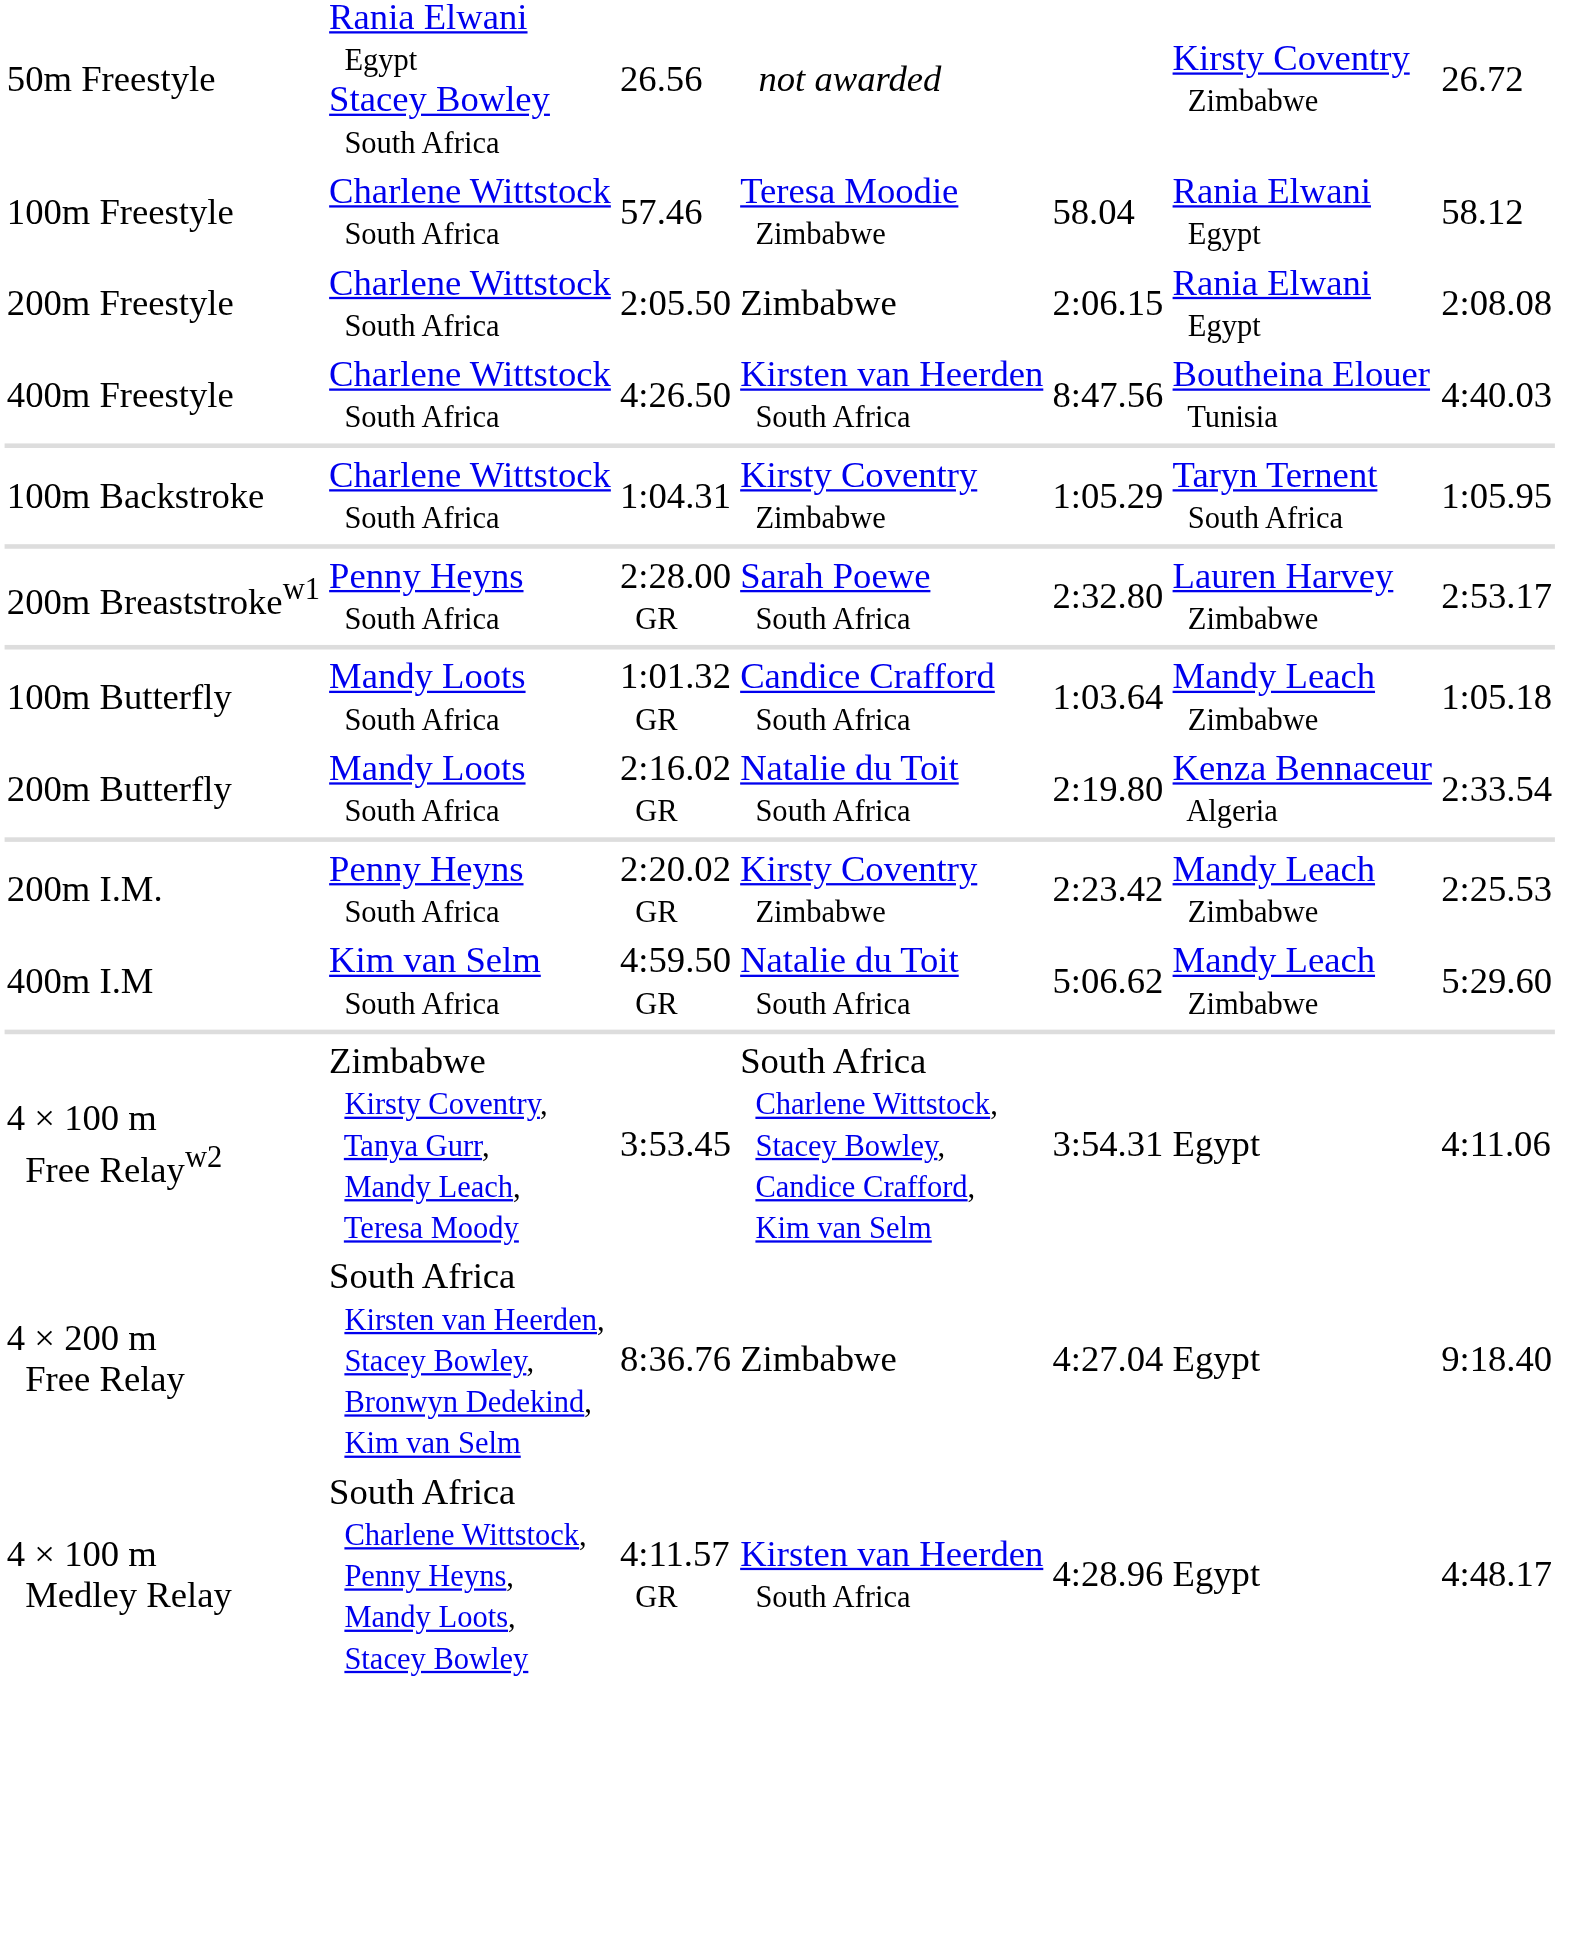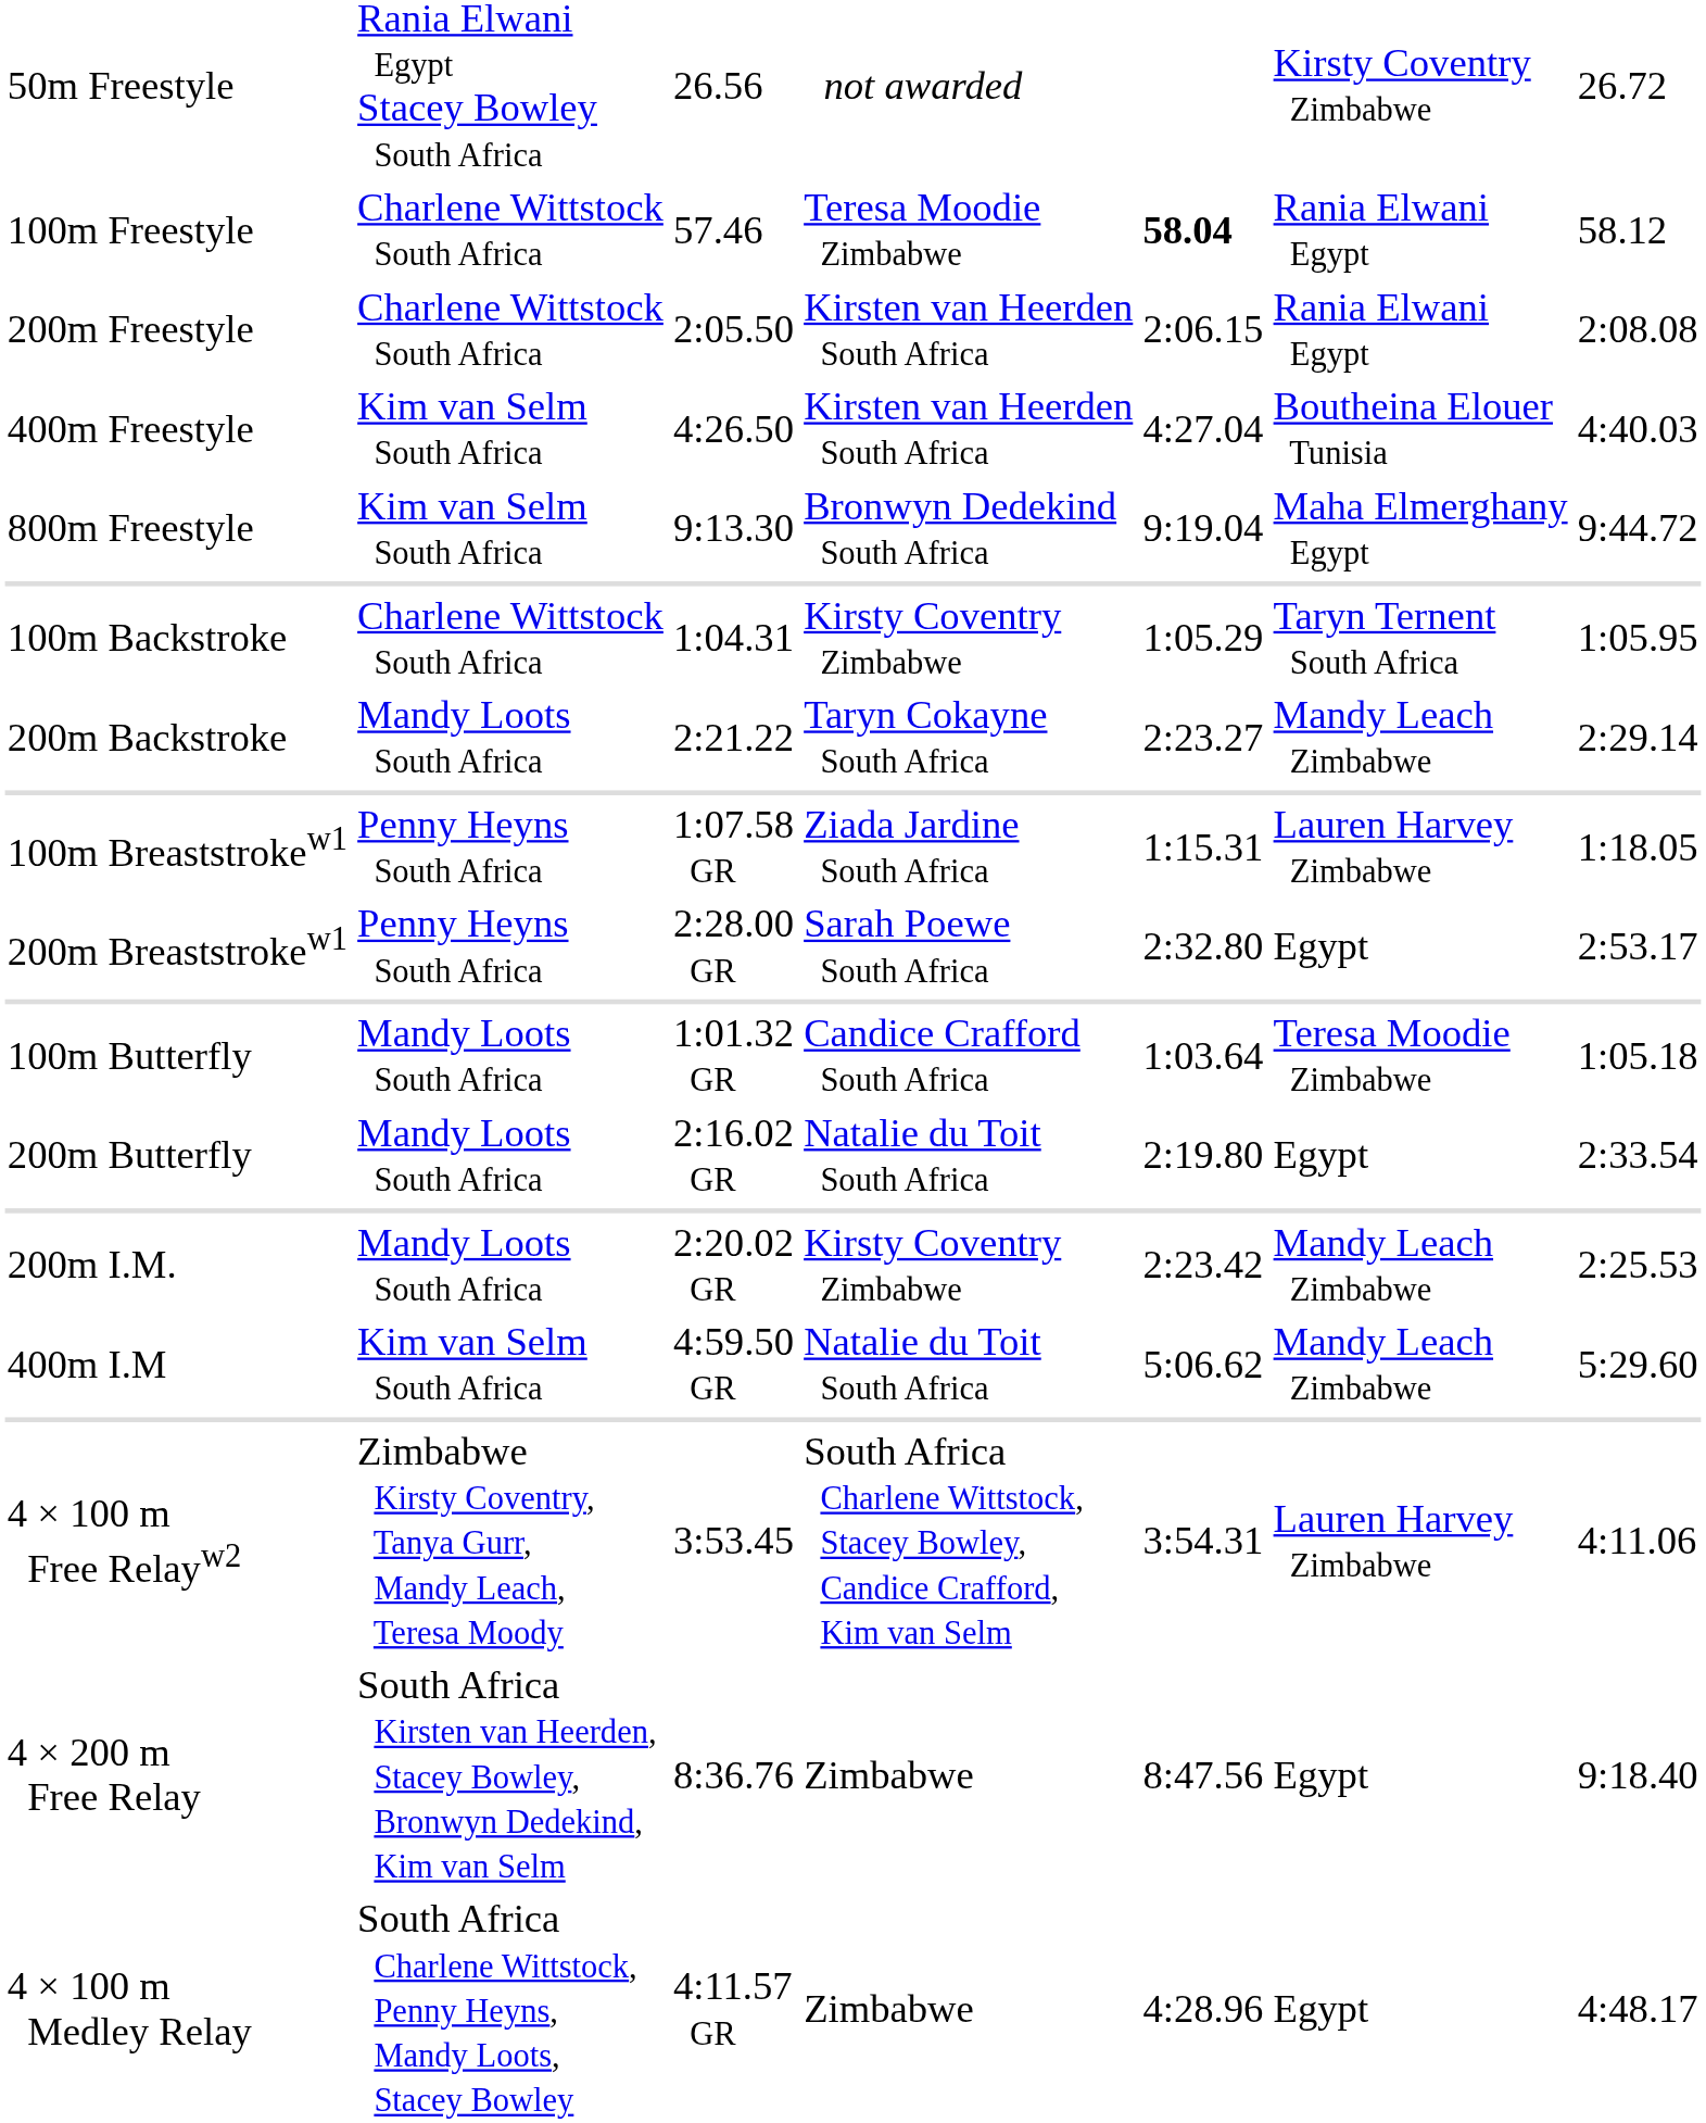100m Freestyle | column 5: normal -> bold
200m Freestyle | column 4: Zimbabwe -> Kirsten van Heerden South Africa
400m Freestyle | column 2: Charlene Wittstock South Africa -> Kim van Selm South Africa
400m Freestyle | column 5: 8:47.56 -> 4:27.04
+ row: 800m Freestyle | Kim van Selm South Africa | 9:13.30 | Bronwyn Dedekind South Africa | 9:19.04 | Maha Elmerghany Egypt | 9:44.72
+ row: 200m Backstroke | Mandy Loots South Africa | 2:21.22 | Taryn Cokayne South Africa | 2:23.27 | Mandy Leach Zimbabwe | 2:29.14
+ row: 100m Breaststrokew1 | Penny Heyns South Africa | 1:07.58 GR | Ziada Jardine South Africa | 1:15.31 | Lauren Harvey Zimbabwe | 1:18.05
200m Breaststrokew1 | column 6: Lauren Harvey Zimbabwe -> Egypt
100m Butterfly | column 6: Mandy Leach Zimbabwe -> Teresa Moodie Zimbabwe
200m Butterfly | column 6: Kenza Bennaceur Algeria -> Egypt
200m I.M. | column 2: Penny Heyns South Africa -> Mandy Loots South Africa
4 × 100 m Free Relayw2 | column 6: Egypt -> Lauren Harvey Zimbabwe
4 × 200 m Free Relay | column 5: 4:27.04 -> 8:47.56
4 × 100 m Medley Relay | column 4: Kirsten van Heerden South Africa -> Zimbabwe
